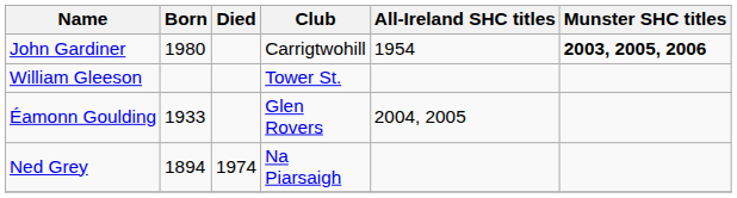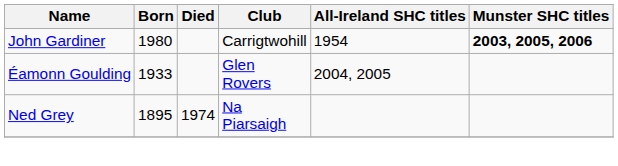- row: William Gleeson | Tower St.
Ned Grey | Born: 1894 -> 1895
